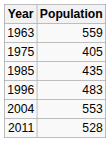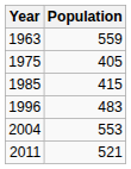1985 | Population: 435 -> 415
2011 | Population: 528 -> 521
